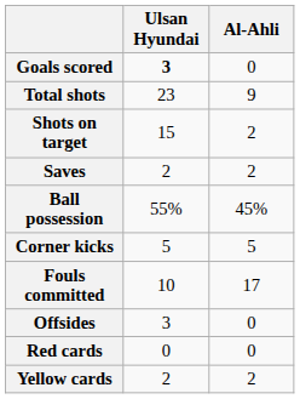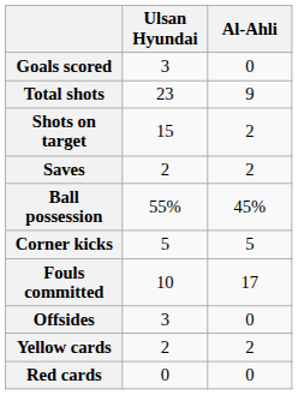Goals scored | Ulsan Hyundai: bold -> normal
rows swapped: Yellow cards <-> Red cards
